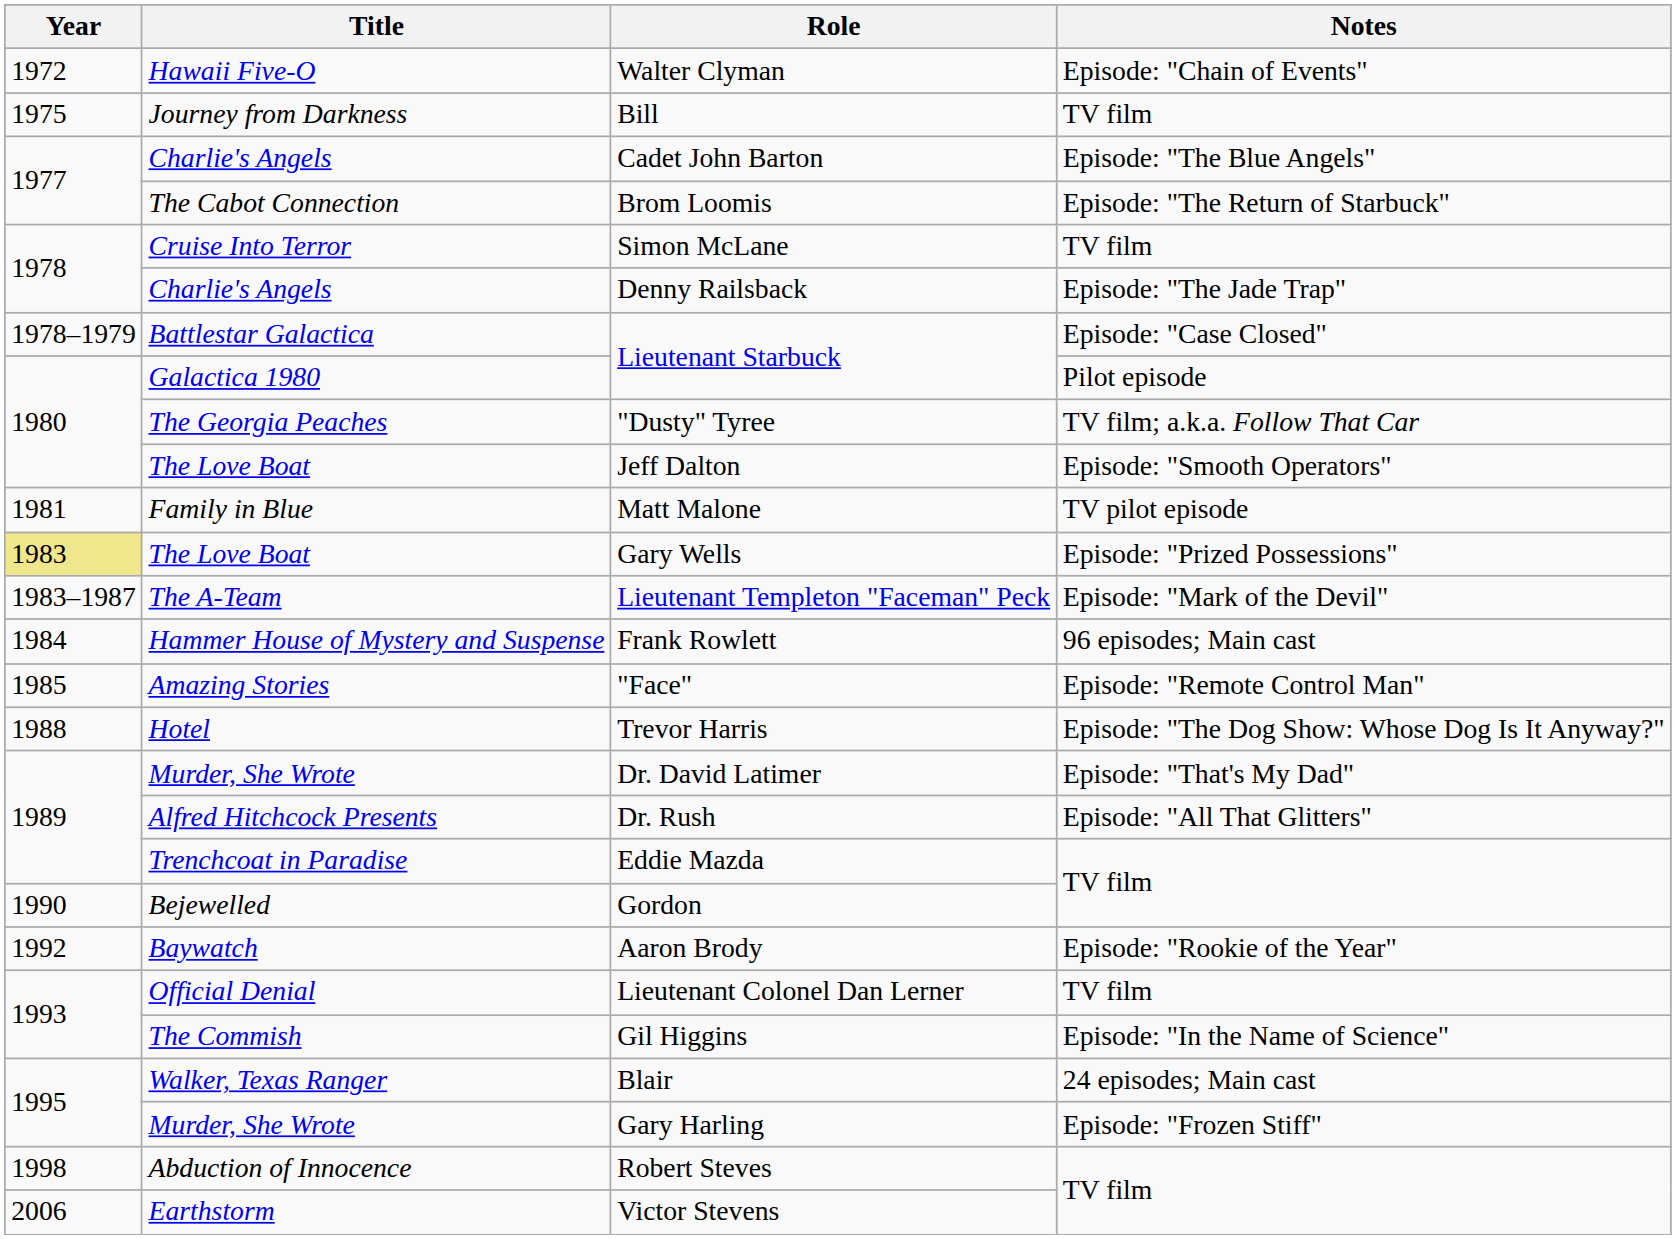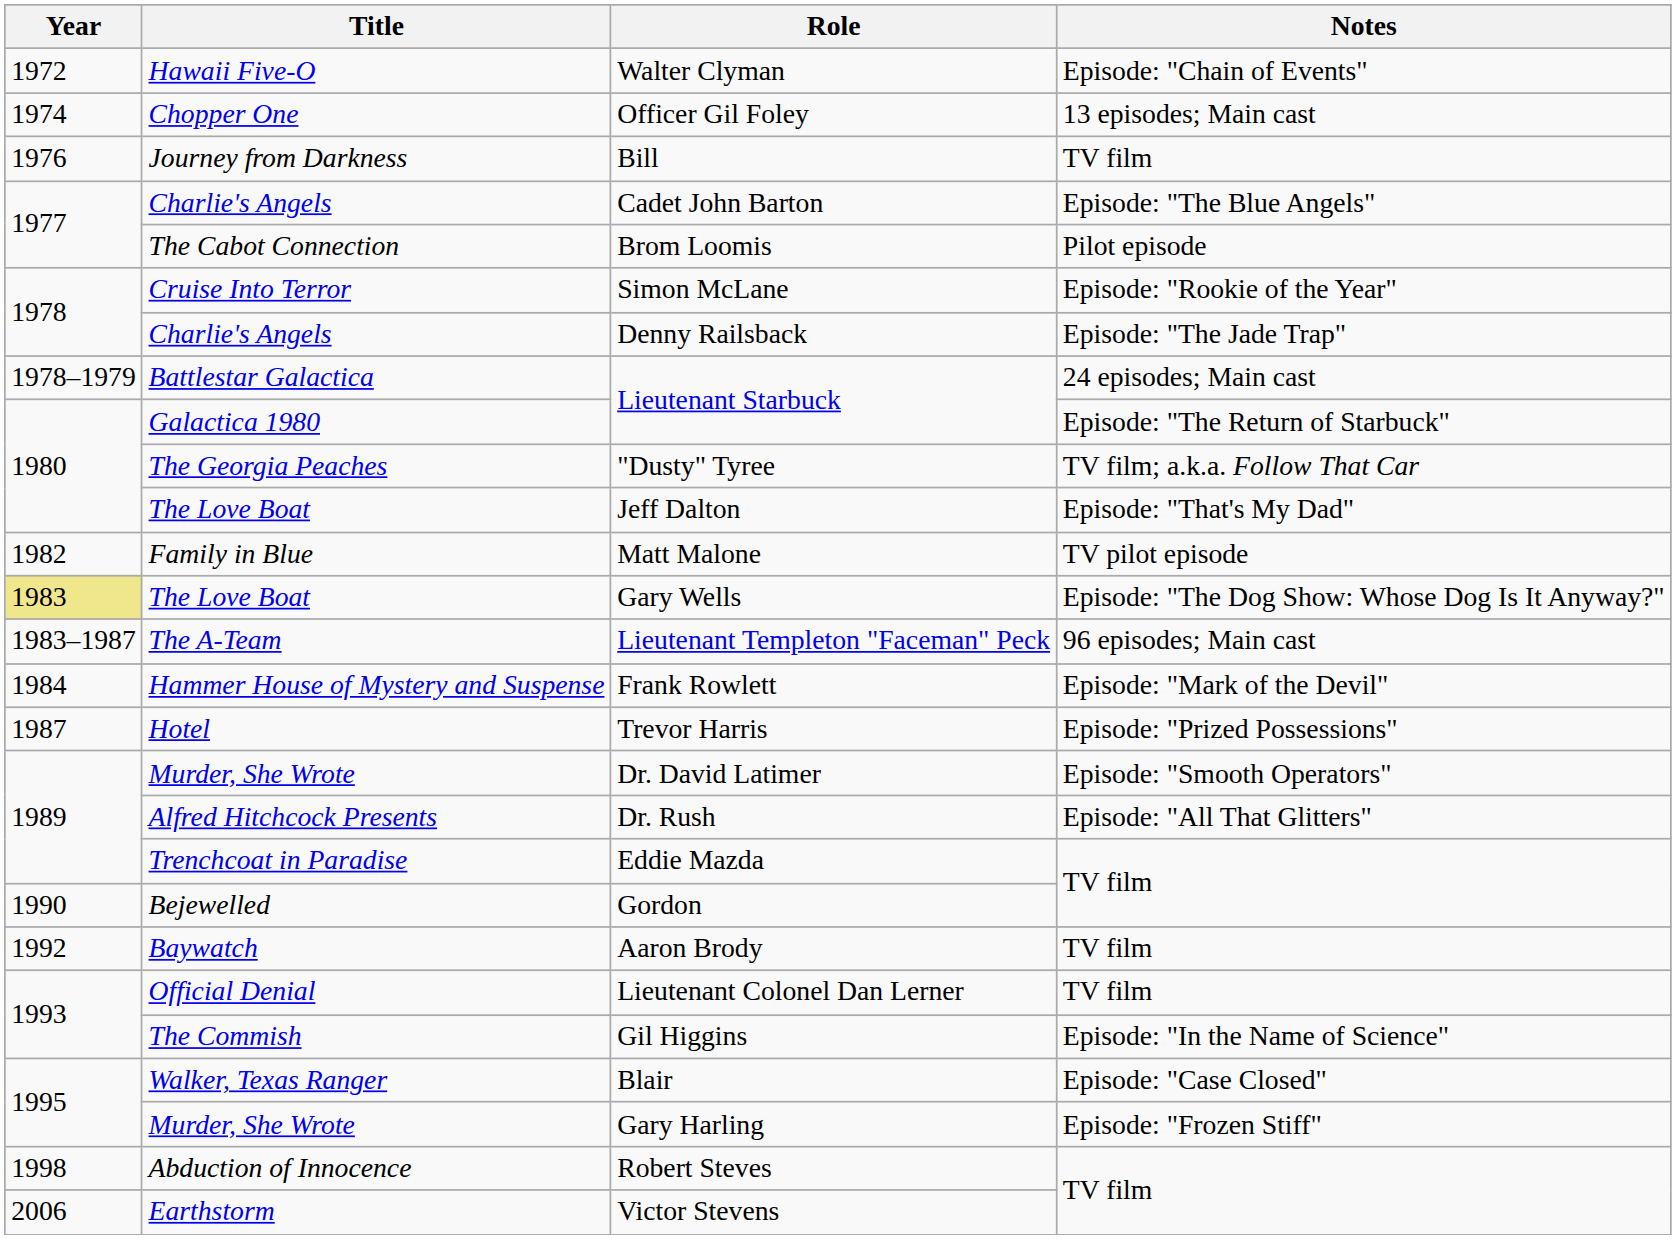+ row: 1974 | Chopper One | Officer Gil Foley | 13 episodes; Main cast
Bill | Year: 1975 -> 1976
Brom Loomis | Notes: Episode: "The Return of Starbuck" -> Pilot episode
Simon McLane | Notes: TV film -> Episode: "Rookie of the Year"
Battlestar Galactica / Lieutenant Starbuck | Notes: Episode: "Case Closed" -> 24 episodes; Main cast
Galactica 1980 / Lieutenant Starbuck | Notes: Pilot episode -> Episode: "The Return of Starbuck"
Jeff Dalton | Notes: Episode: "Smooth Operators" -> Episode: "That's My Dad"
Matt Malone | Year: 1981 -> 1982
Gary Wells | Notes: Episode: "Prized Possessions" -> Episode: "The Dog Show: Whose Dog Is It Anyway?"
Lieutenant Templeton "Faceman" Peck | Notes: Episode: "Mark of the Devil" -> 96 episodes; Main cast
Frank Rowlett | Notes: 96 episodes; Main cast -> Episode: "Mark of the Devil"
- row: 1985 | Amazing Stories | "Face" | Episode: "Remote Control Man"
Trevor Harris | Year: 1988 -> 1987
Trevor Harris | Notes: Episode: "The Dog Show: Whose Dog Is It Anyway?" -> Episode: "Prized Possessions"
Dr. David Latimer | Notes: Episode: "That's My Dad" -> Episode: "Smooth Operators"
Aaron Brody | Notes: Episode: "Rookie of the Year" -> TV film
Blair | Notes: 24 episodes; Main cast -> Episode: "Case Closed"
